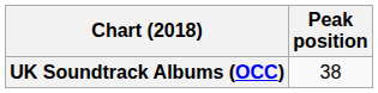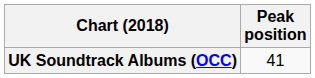UK Soundtrack Albums (OCC) | Peak position: 38 -> 41
